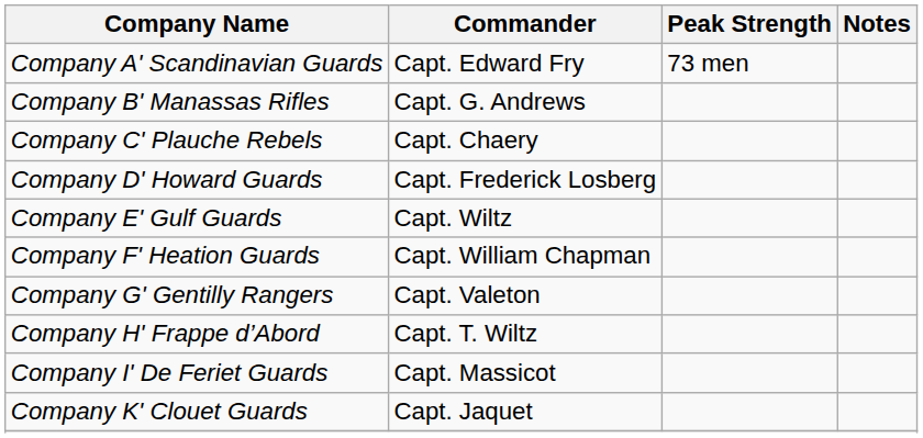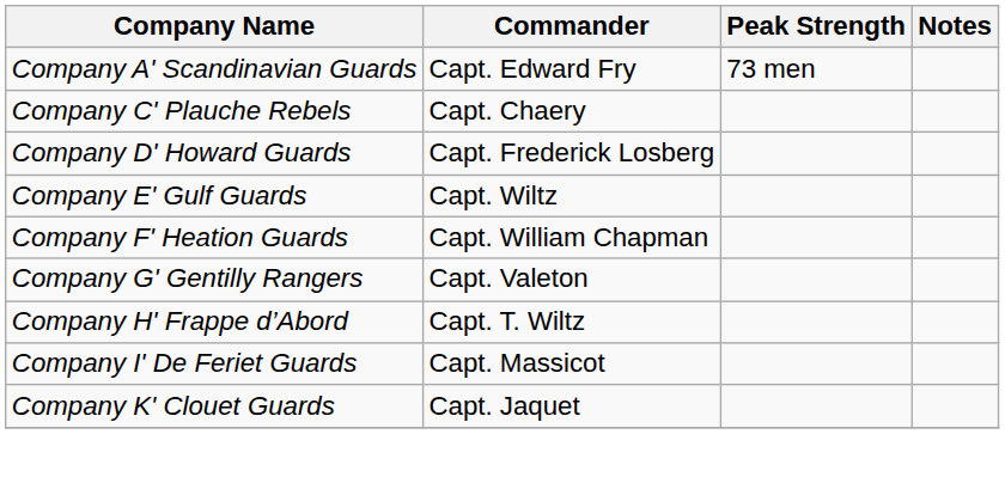- row: Company B' Manassas Rifles | Capt. G. Andrews
